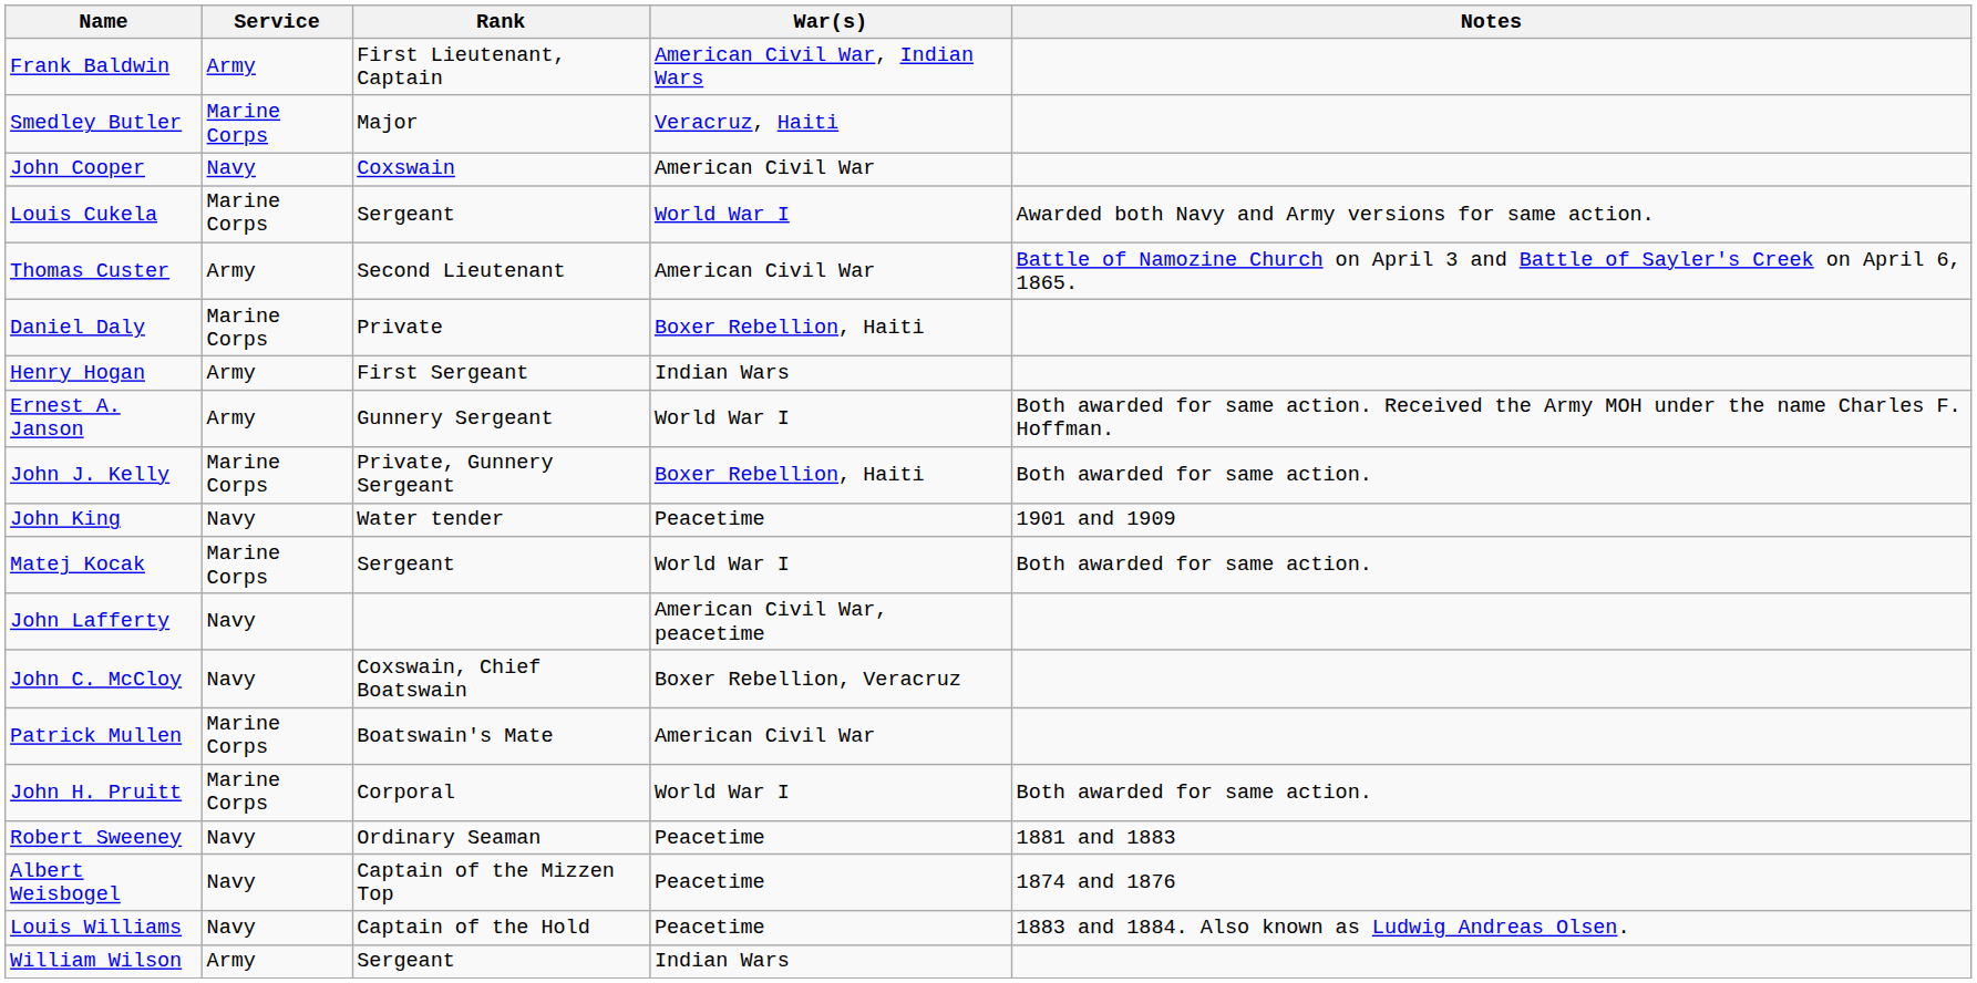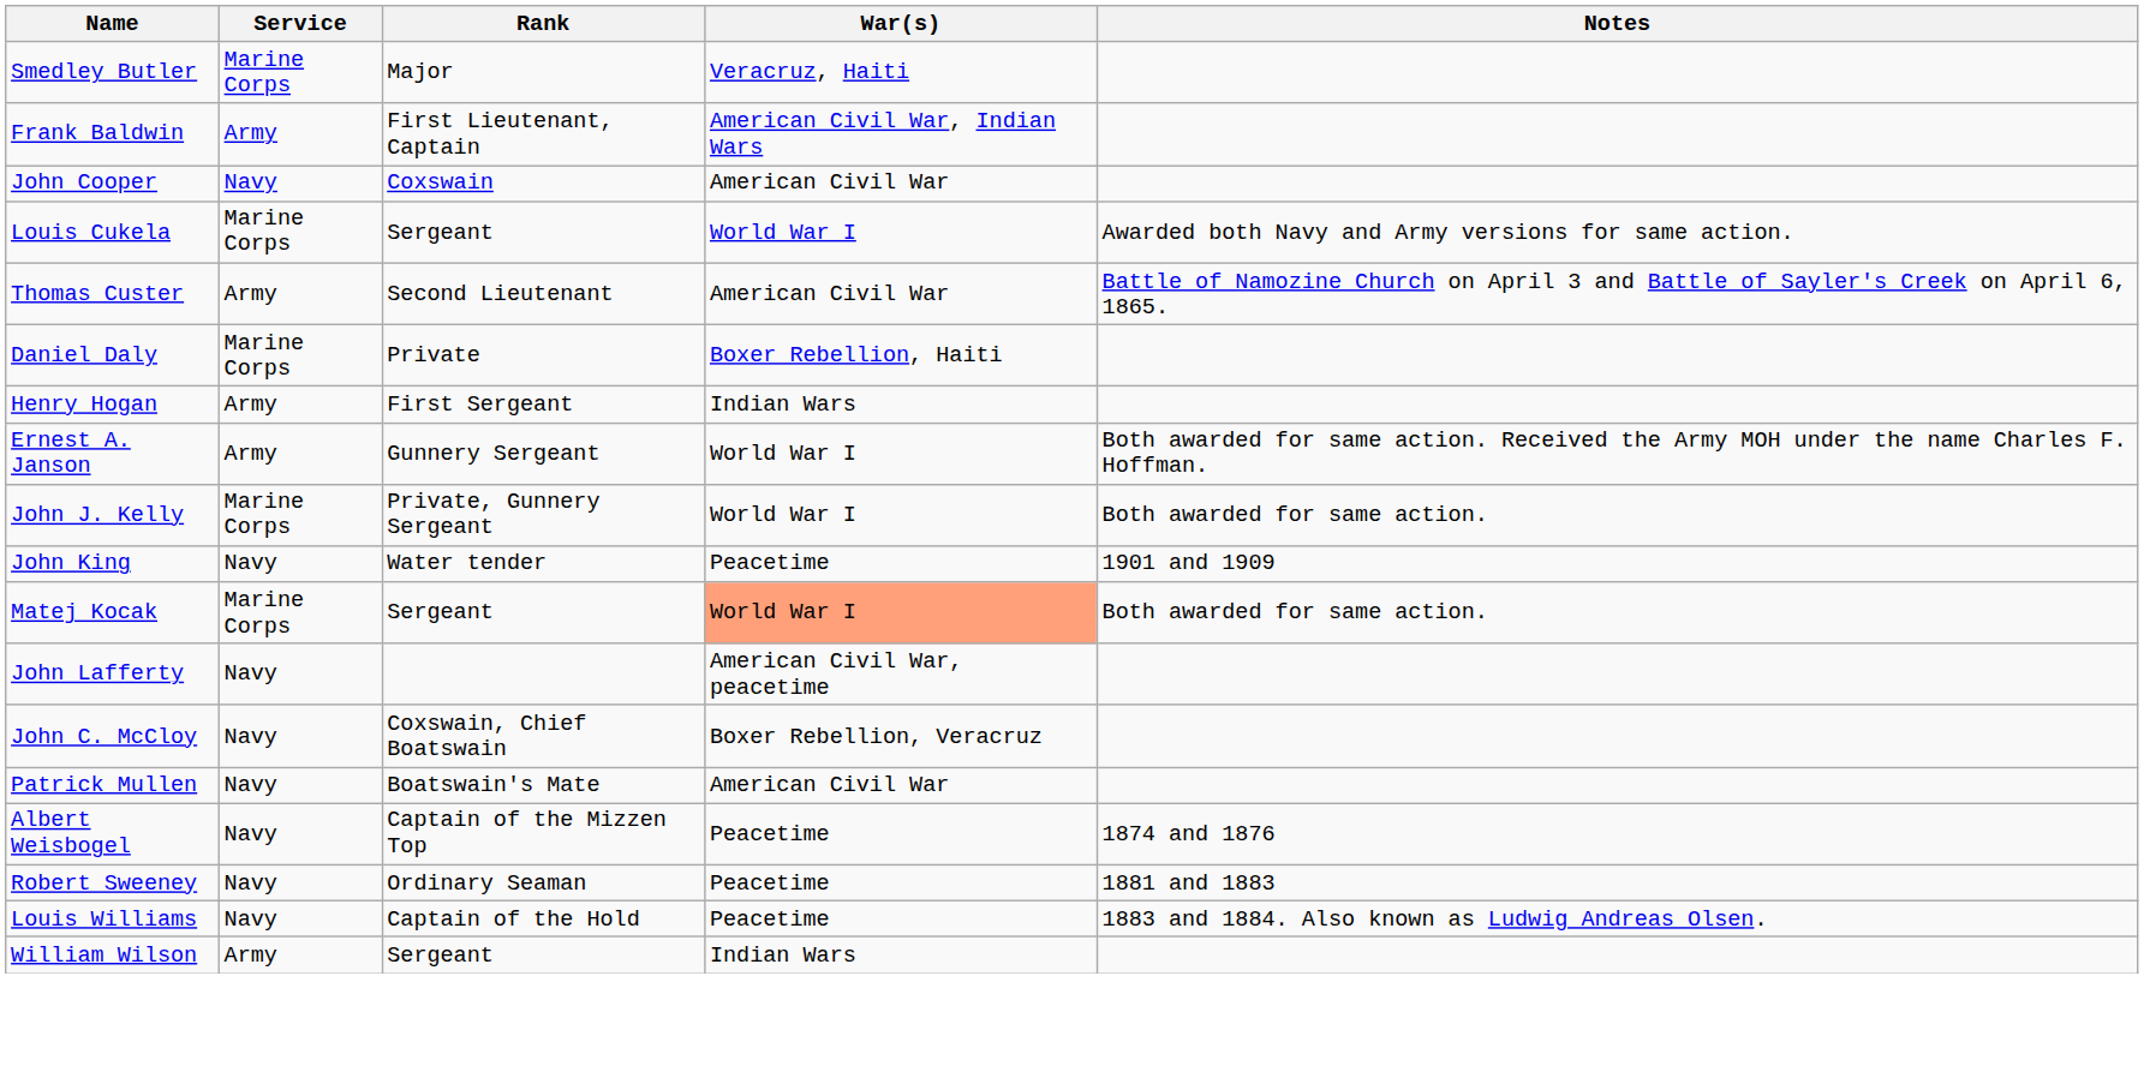rows swapped: Frank Baldwin <-> Smedley Butler
John J. Kelly | War(s): Boxer Rebellion, Haiti -> World War I
Matej Kocak | War(s): no background -> lightsalmon background
Patrick Mullen | Service: Marine Corps -> Navy
- row: John H. Pruitt | Marine Corps | Corporal | World War I | Both awarded for same action.
rows swapped: Robert Sweeney <-> Albert Weisbogel
